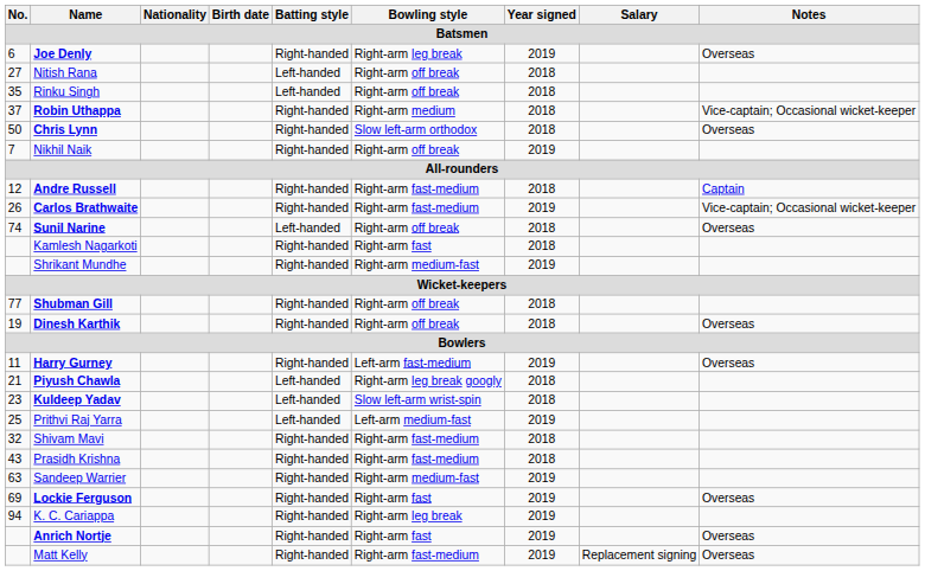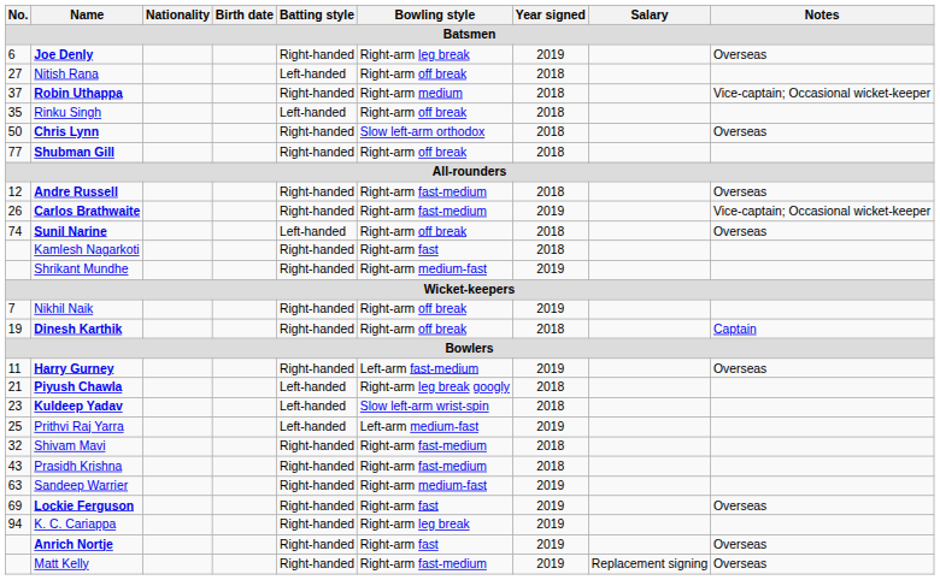rows swapped: Rinku Singh <-> Robin Uthappa
rows swapped: Shubman Gill <-> Nikhil Naik
Andre Russell | Notes: Captain -> Overseas
Dinesh Karthik | Notes: Overseas -> Captain
